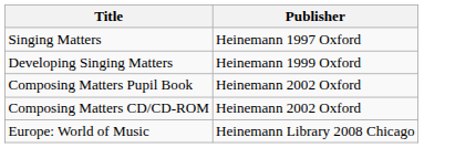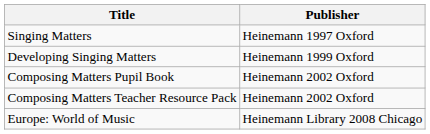- row: Composing Matters CD/CD-ROM | Heinemann 2002 Oxford
+ row: Composing Matters Teacher Resource Pack | Heinemann 2002 Oxford
